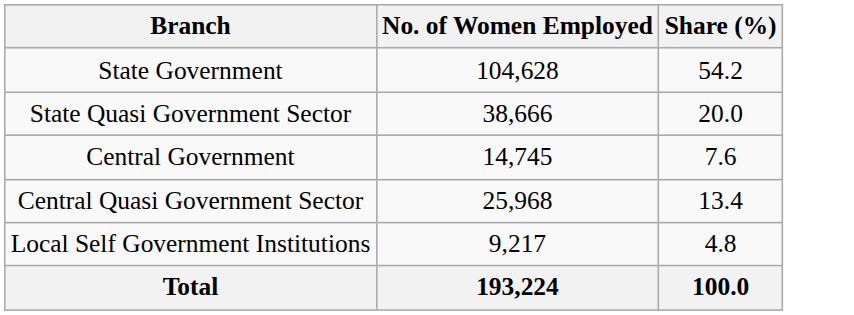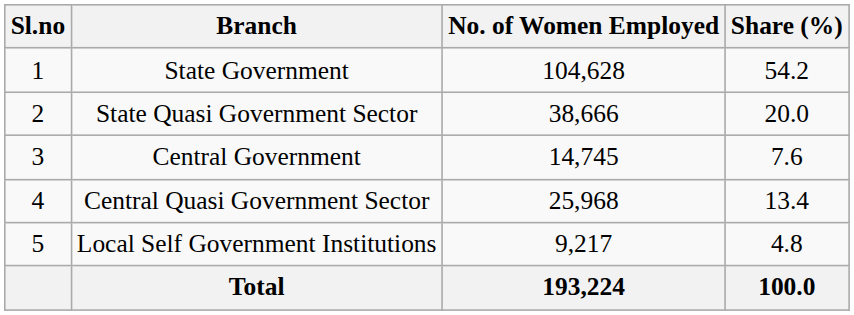+ column: Sl.no | 1 | 2 | 3 | 4 | 5
